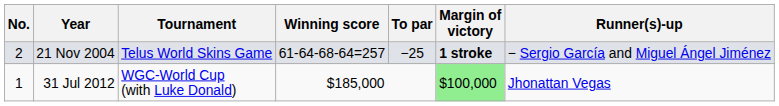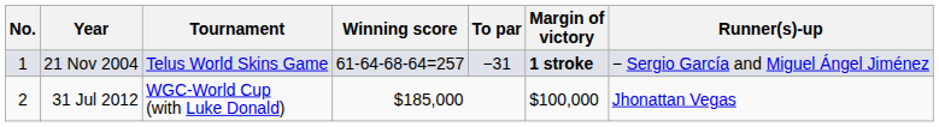21 Nov 2004 | No.: 2 -> 1
21 Nov 2004 | To par: −25 -> −31
31 Jul 2012 | No.: 1 -> 2
31 Jul 2012 | Margin of victory: lightgreen background -> no background
